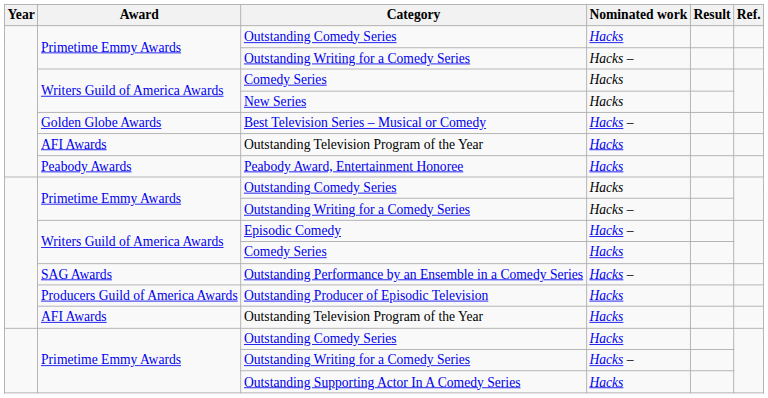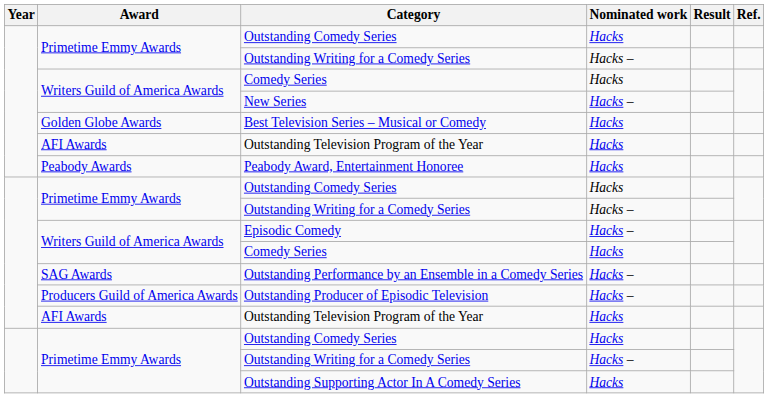New Series | Nominated work: Hacks -> Hacks –
Best Television Series – Musical or Comedy | Nominated work: Hacks – -> Hacks
Outstanding Producer of Episodic Television | Nominated work: Hacks -> Hacks –
